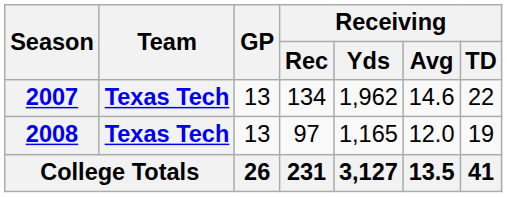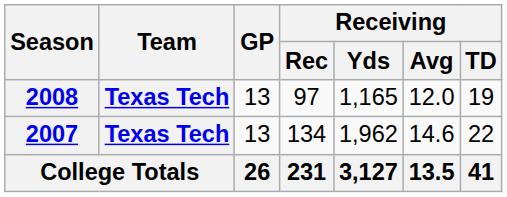rows swapped: 2007 <-> 2008
